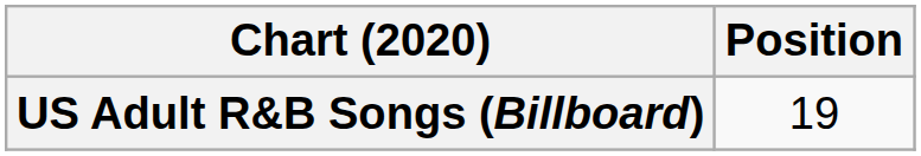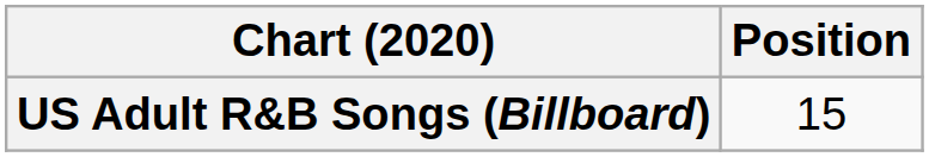US Adult R&B Songs (Billboard) | Position: 19 -> 15
